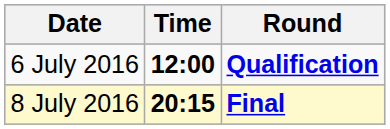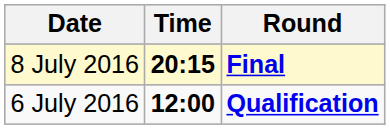rows swapped: 6 July 2016 <-> 8 July 2016
